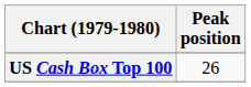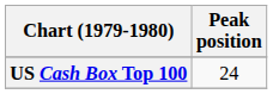US Cash Box Top 100 | Peak position: 26 -> 24
